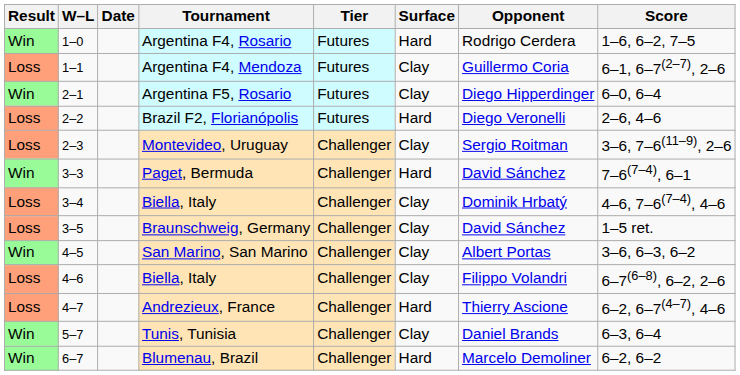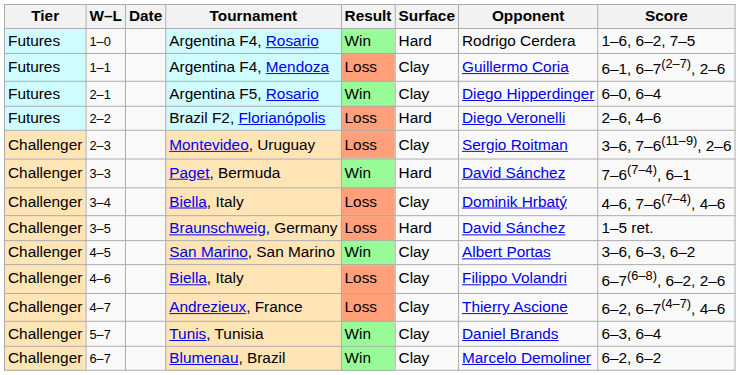columns swapped: Result <-> Tier
Braunschweig, Germany | Surface: Clay -> Hard
Andrezieux, France | Surface: Hard -> Clay
Blumenau, Brazil | Surface: Hard -> Clay
